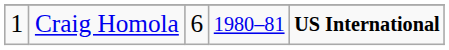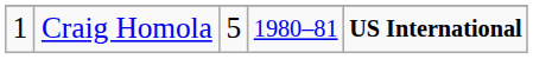Craig Homola | column 3: 6 -> 5
